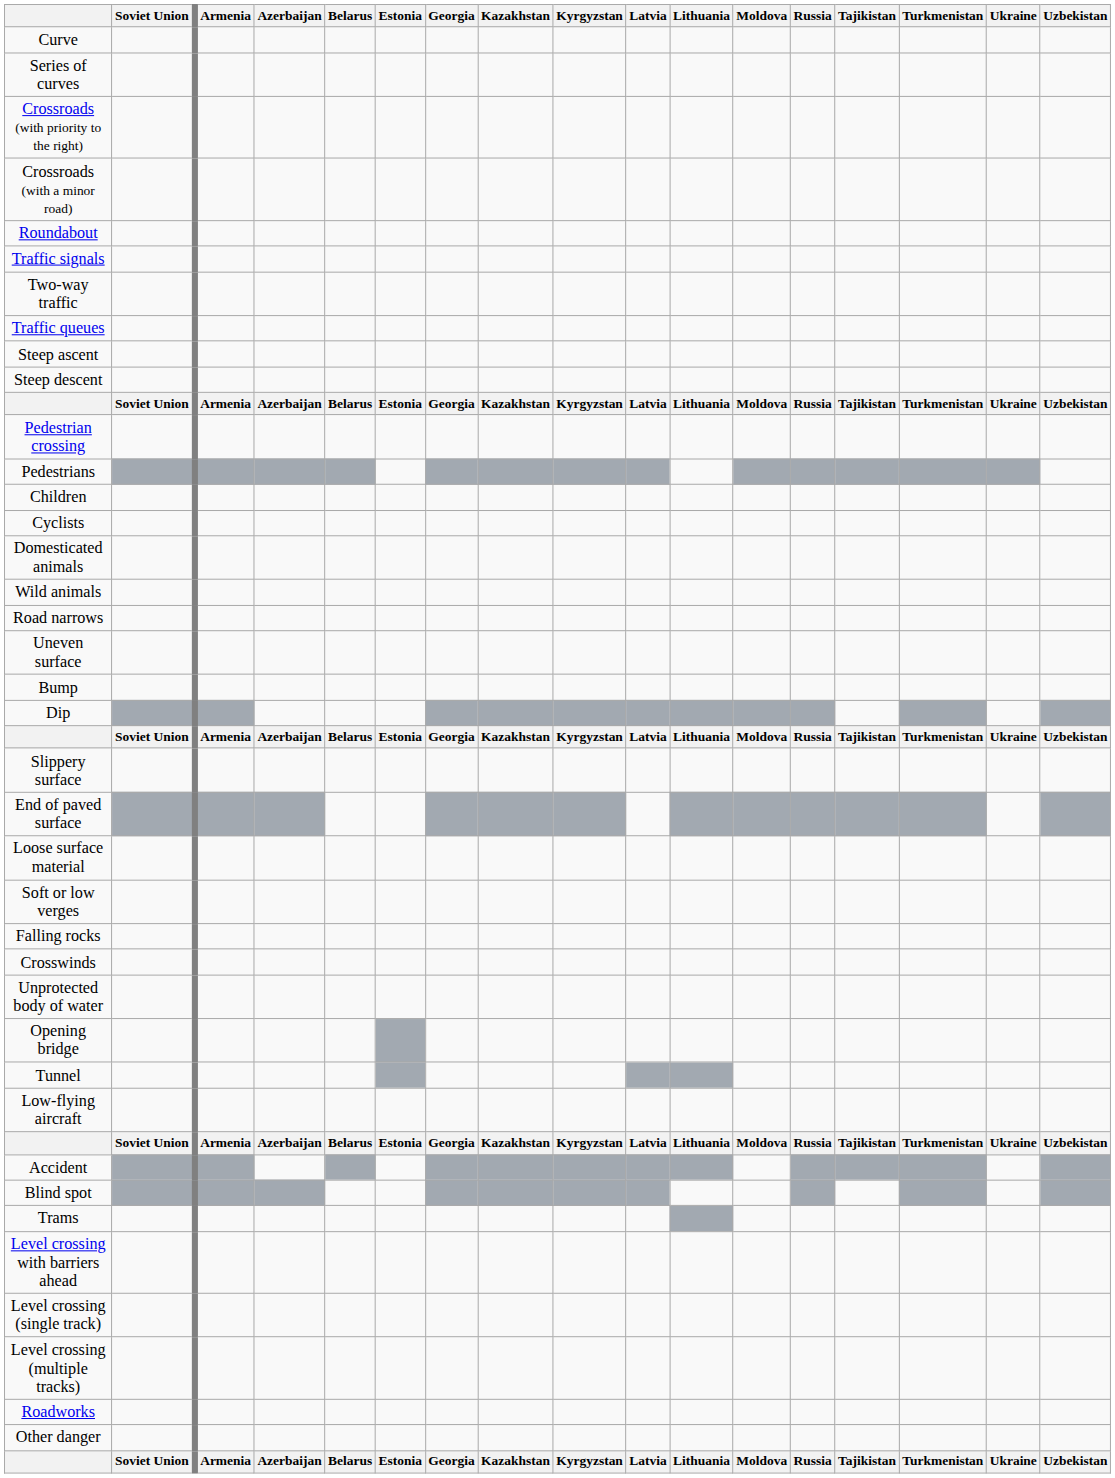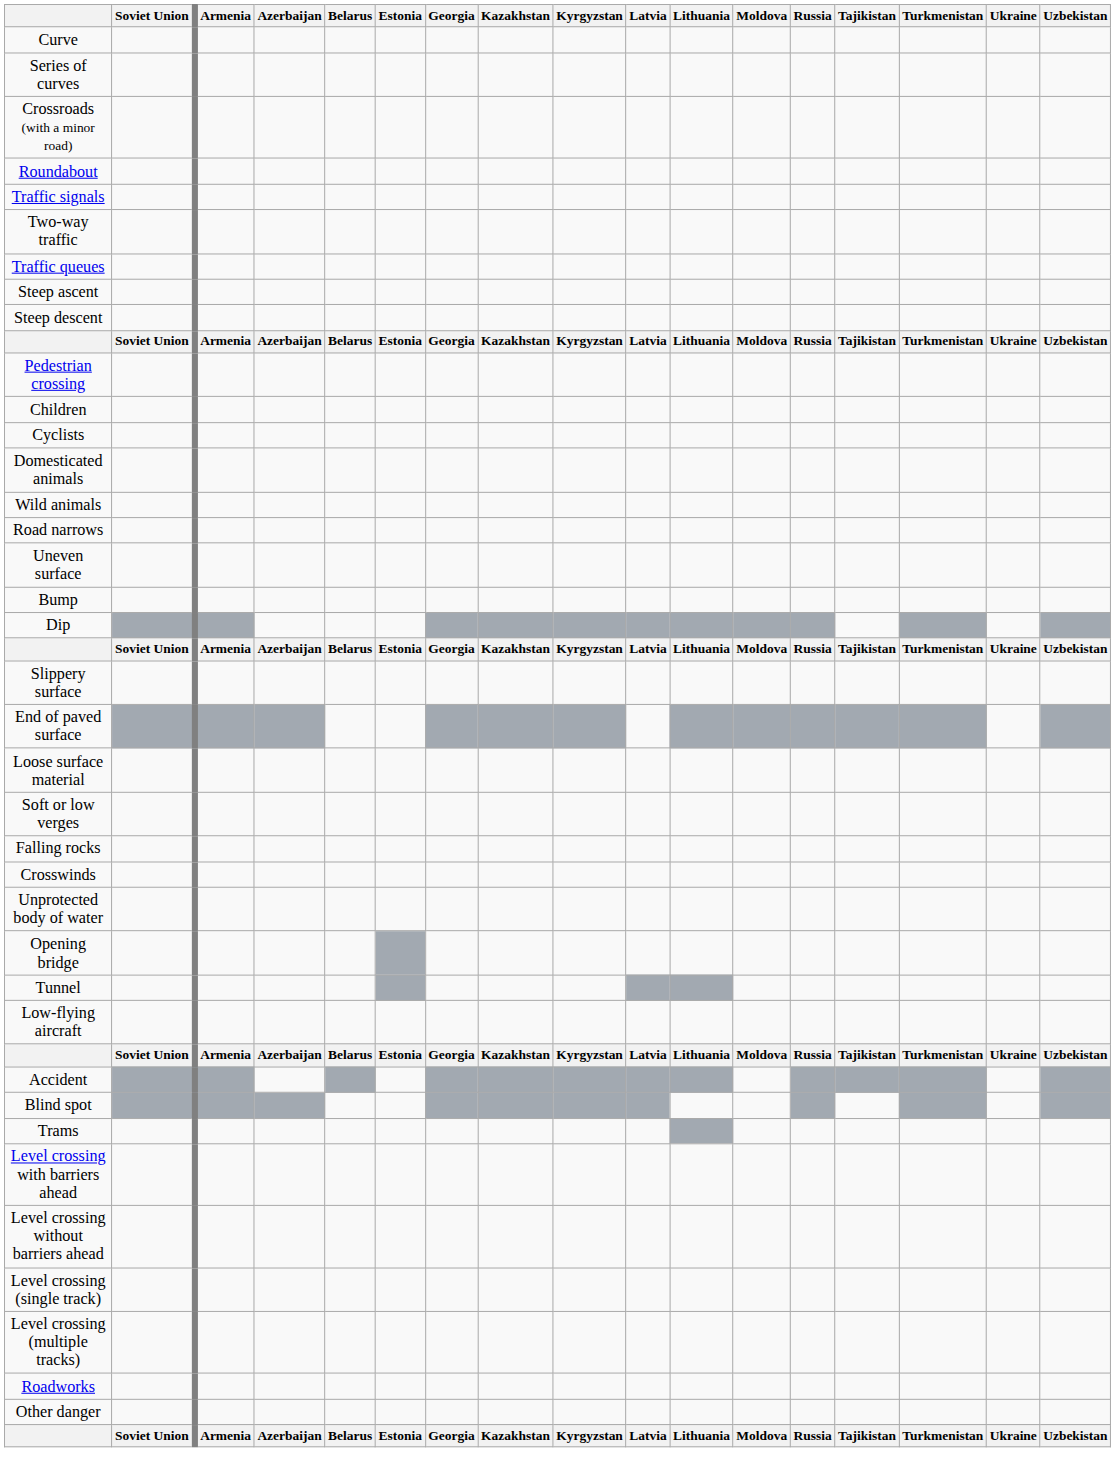- row: Crossroads (with priority to the right)
- row: Pedestrians
+ row: Level crossing without barriers ahead
